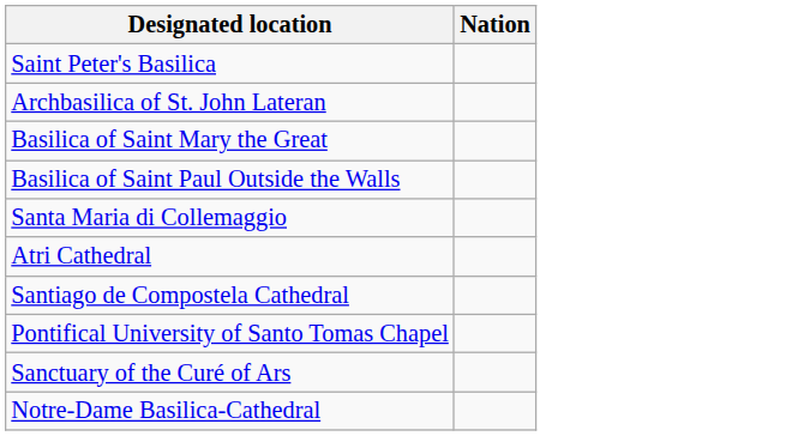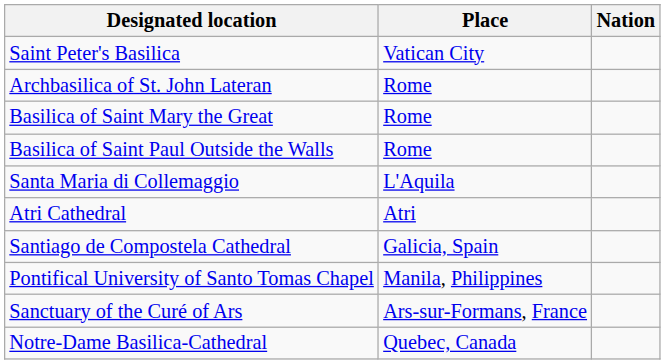+ column: Place | Vatican City | Rome | Rome | Rome | L'Aquila | Atri | Galicia, Spain | Manila, Philippines | Ars-sur-Formans, France | Quebec, Canada
